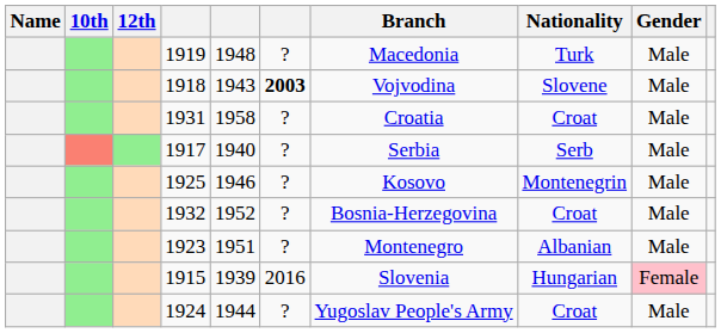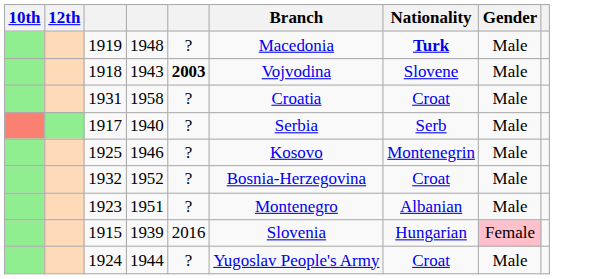- column: Name
1919 | Nationality: normal -> bold
